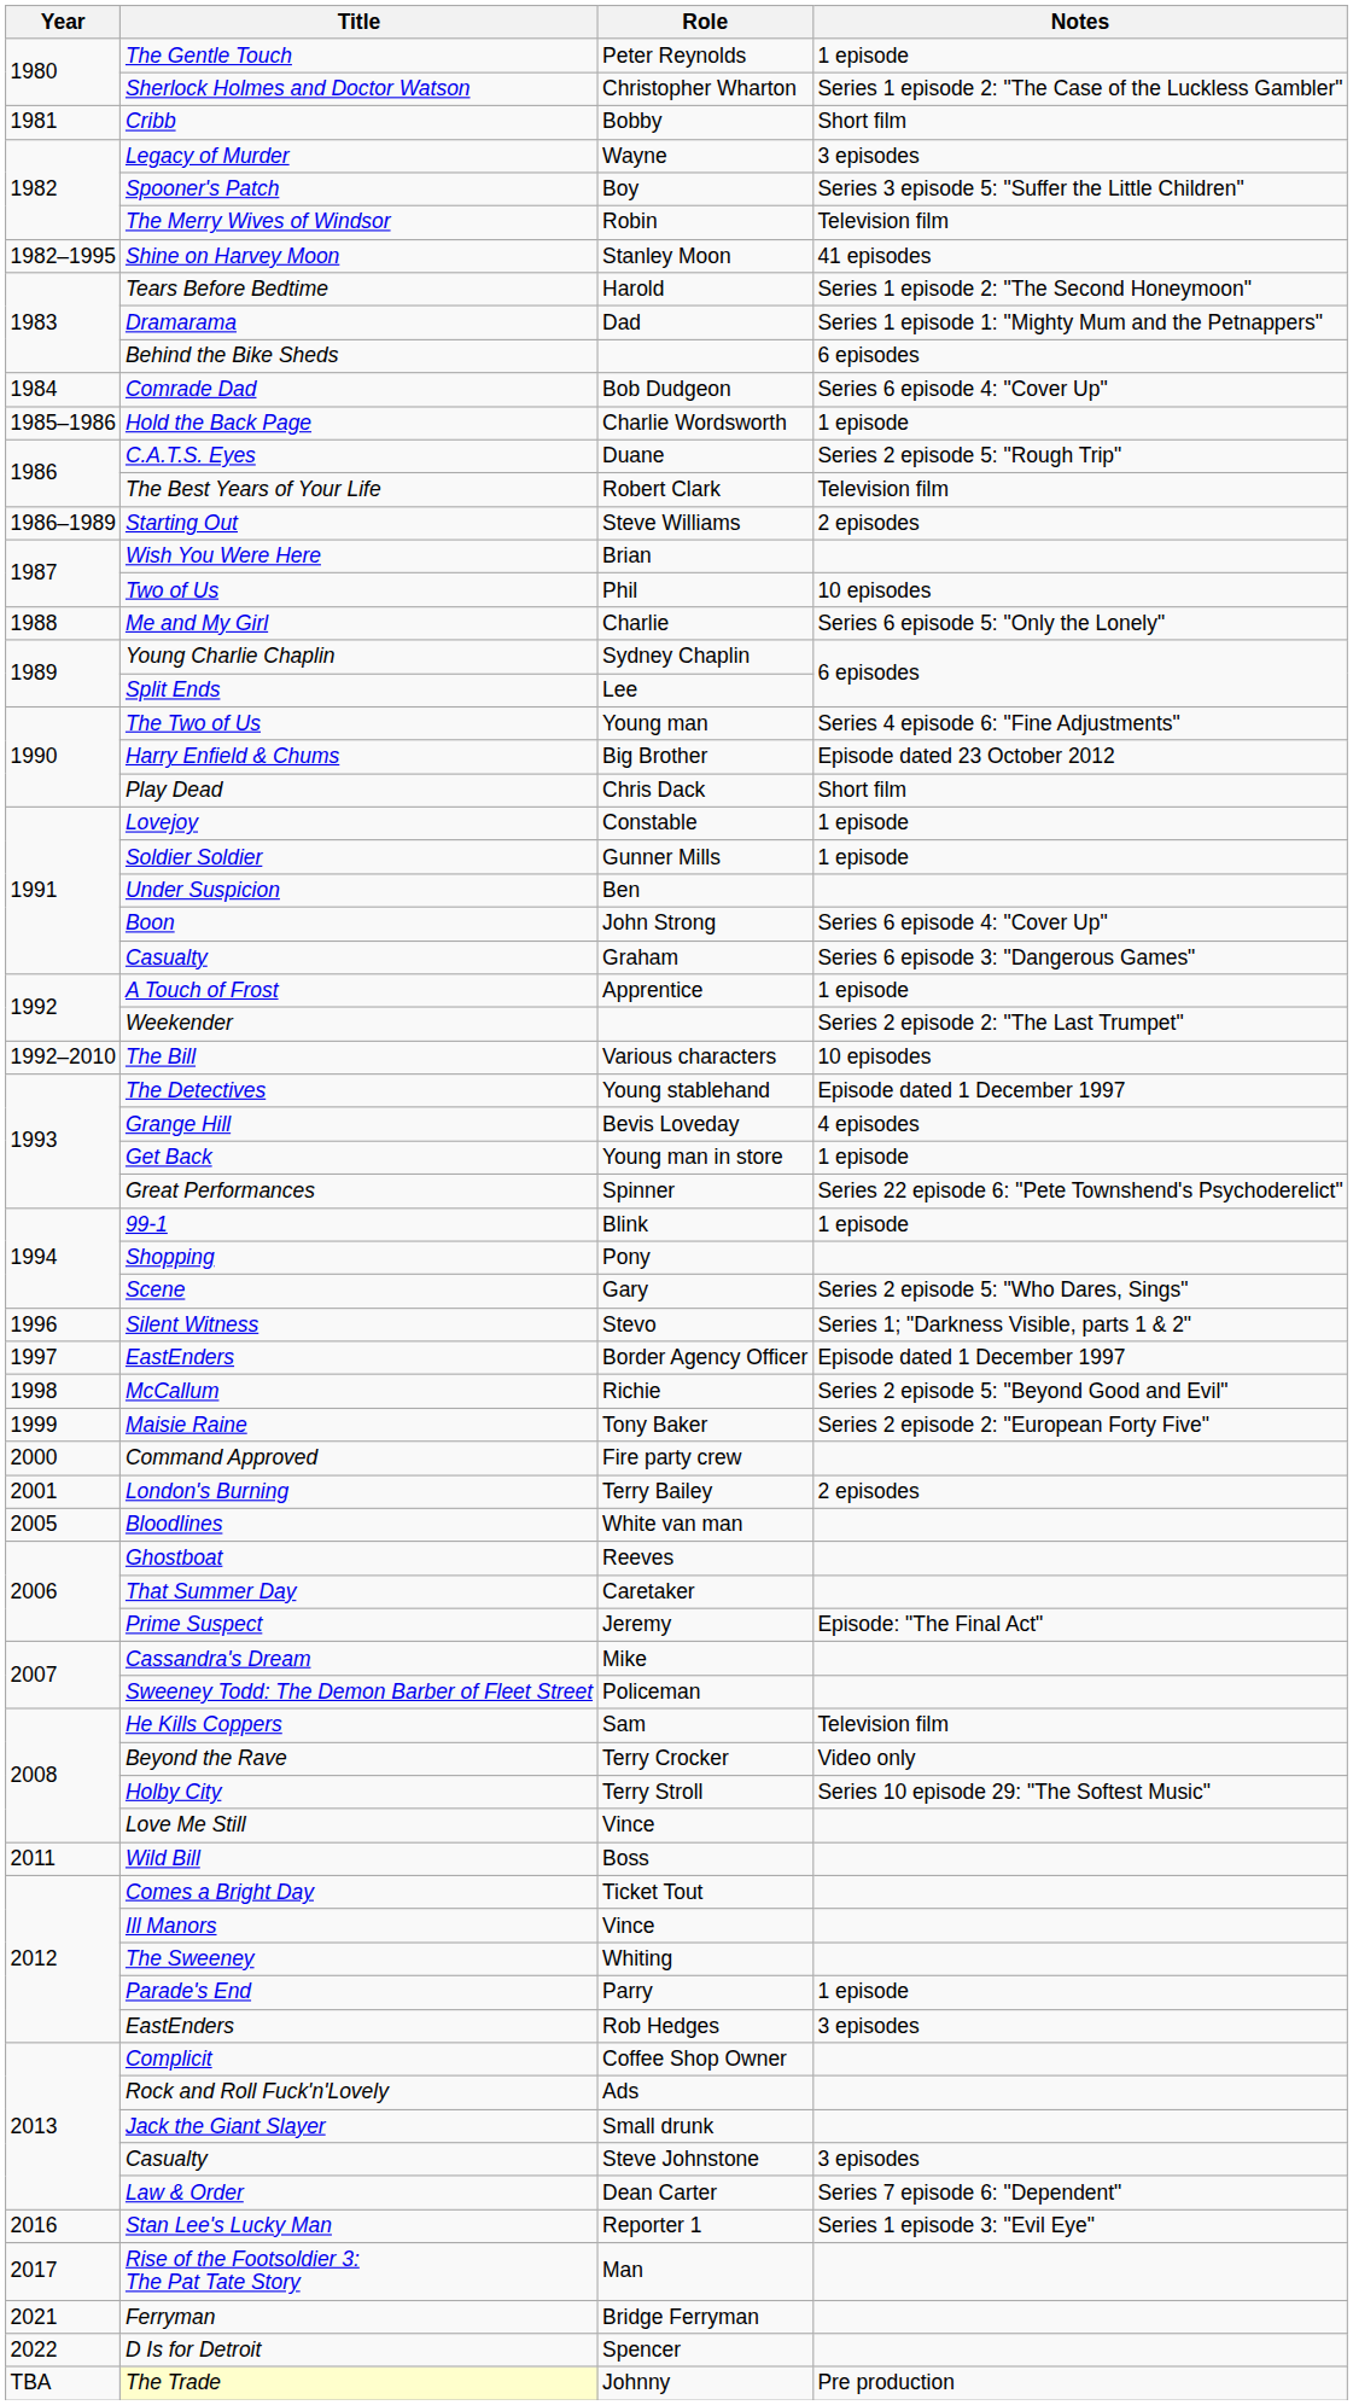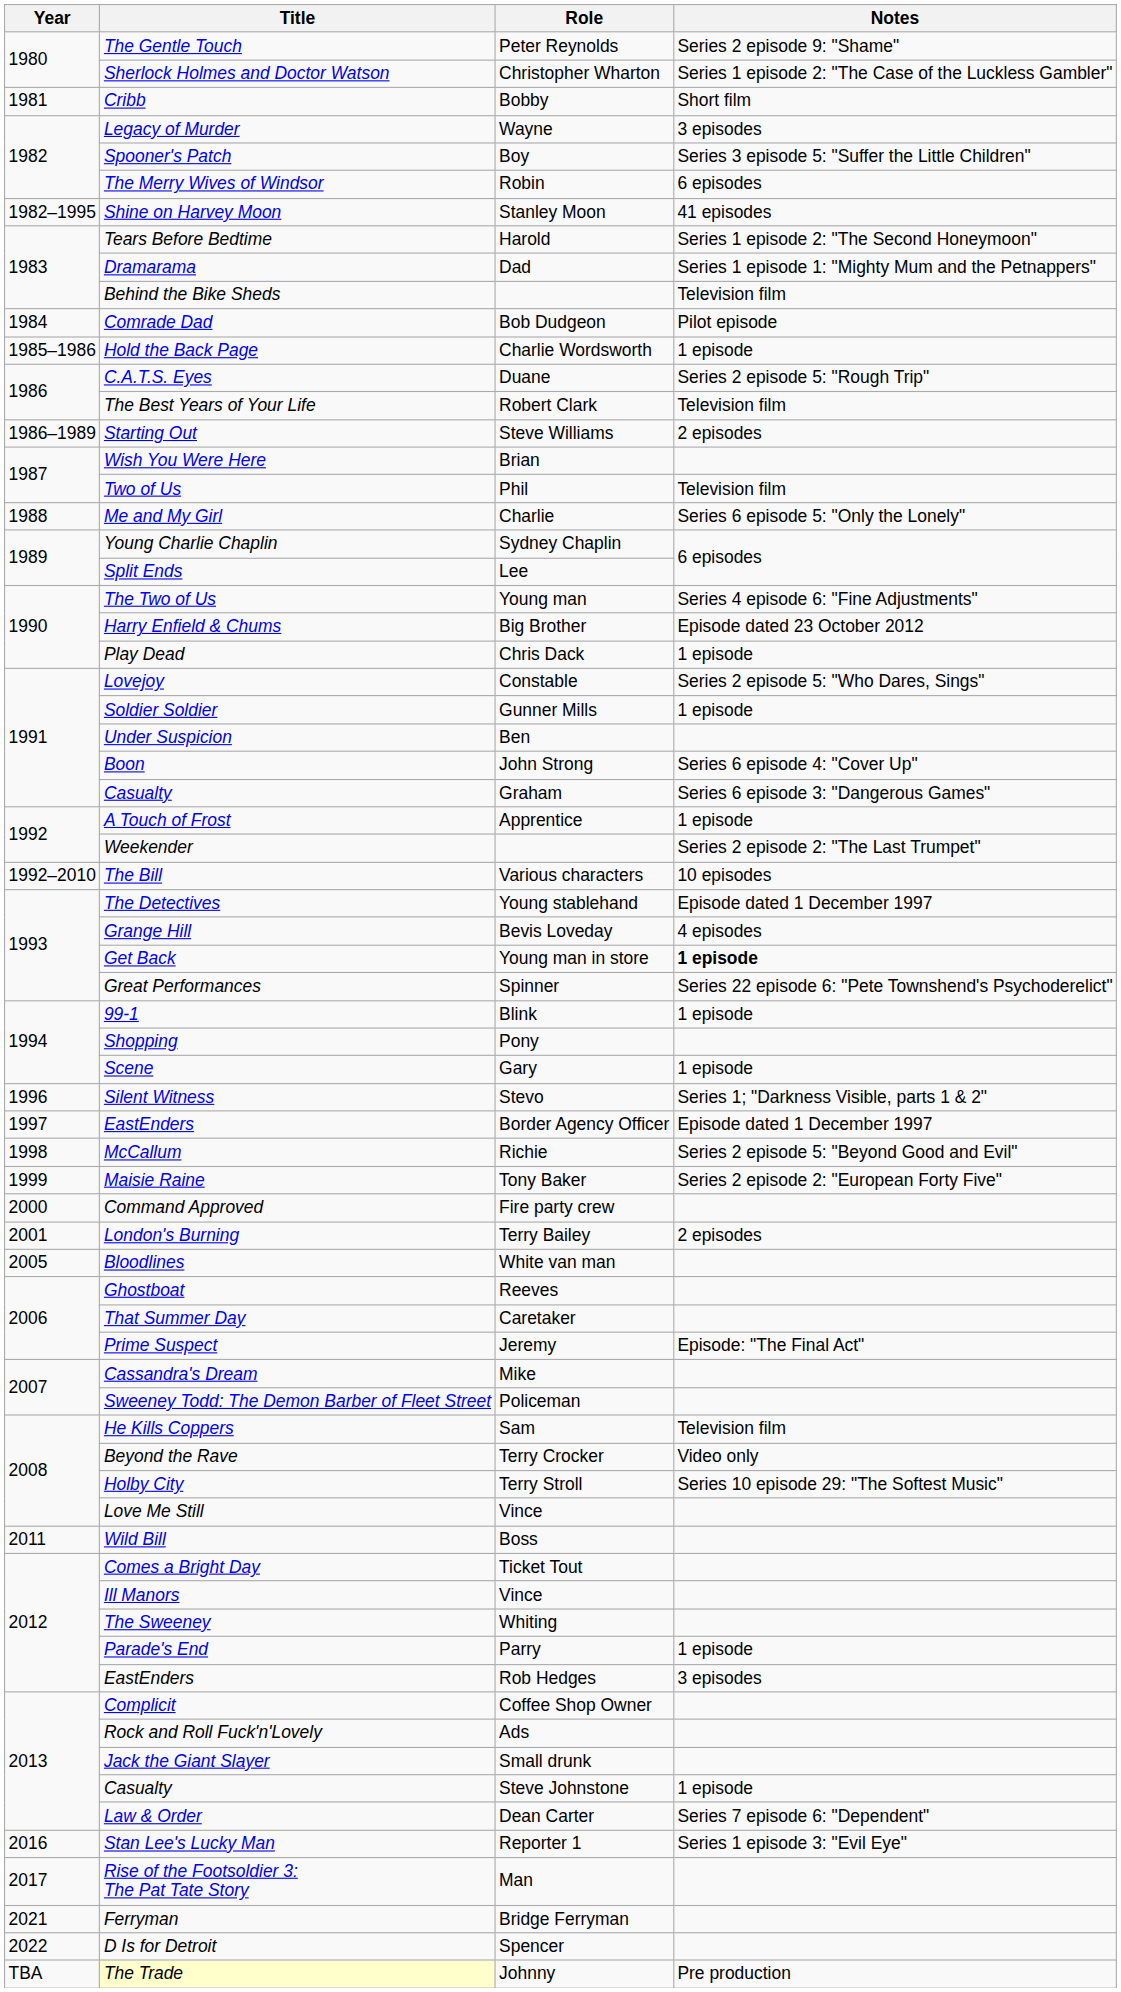The Gentle Touch | Notes: 1 episode -> Series 2 episode 9: "Shame"
The Merry Wives of Windsor | Notes: Television film -> 6 episodes
Behind the Bike Sheds | Notes: 6 episodes -> Television film
Comrade Dad | Notes: Series 6 episode 4: "Cover Up" -> Pilot episode
Two of Us | Notes: 10 episodes -> Television film
Play Dead | Notes: Short film -> 1 episode
Lovejoy | Notes: 1 episode -> Series 2 episode 5: "Who Dares, Sings"
Get Back | Notes: normal -> bold
Scene | Notes: Series 2 episode 5: "Who Dares, Sings" -> 1 episode
Casualty / Steve Johnstone | Notes: 3 episodes -> 1 episode
